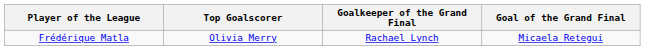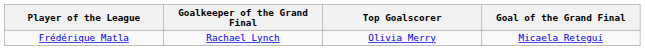columns swapped: Top Goalscorer <-> Goalkeeper of the Grand Final
